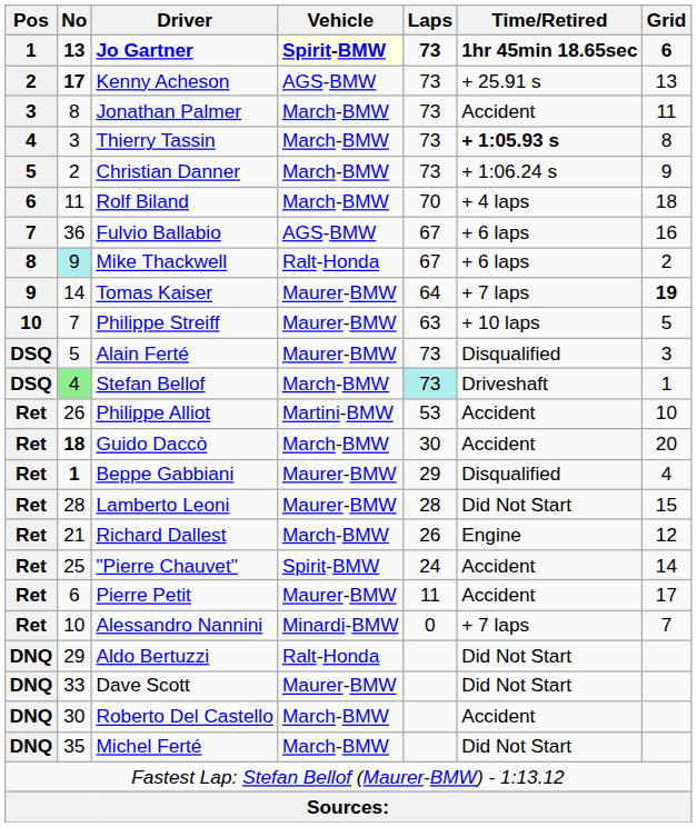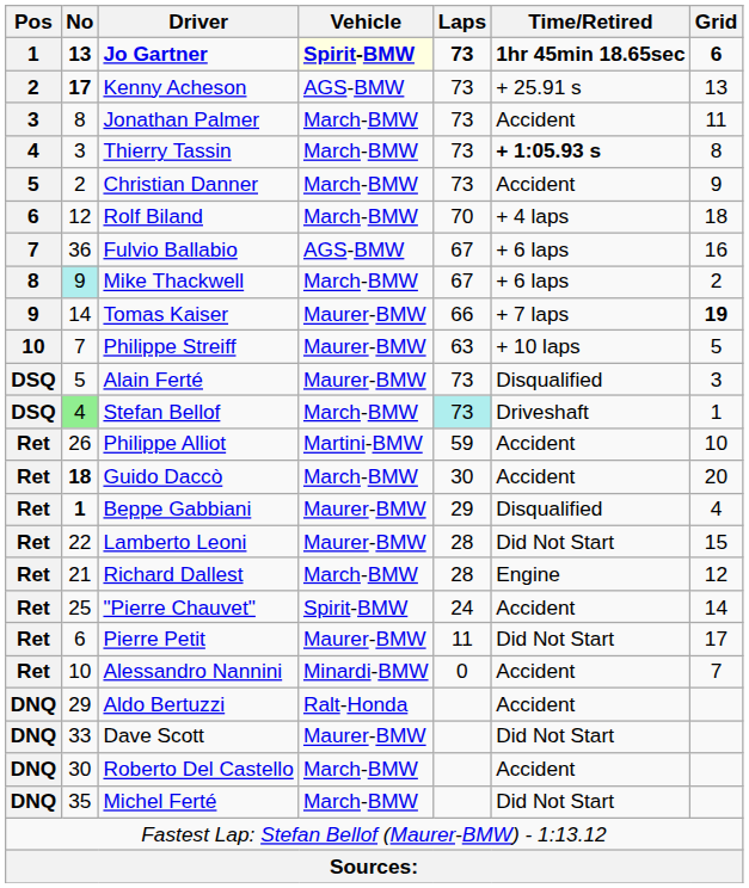Christian Danner | Time/Retired: + 1:06.24 s -> Accident
Rolf Biland | No: 11 -> 12
Mike Thackwell | Vehicle: Ralt-Honda -> March-BMW
Tomas Kaiser | Laps: 64 -> 66
Philippe Alliot | Laps: 53 -> 59
Lamberto Leoni | No: 28 -> 22
Richard Dallest | Laps: 26 -> 28
Pierre Petit | Time/Retired: Accident -> Did Not Start
Alessandro Nannini | Time/Retired: + 7 laps -> Accident
Aldo Bertuzzi | Time/Retired: Did Not Start -> Accident
